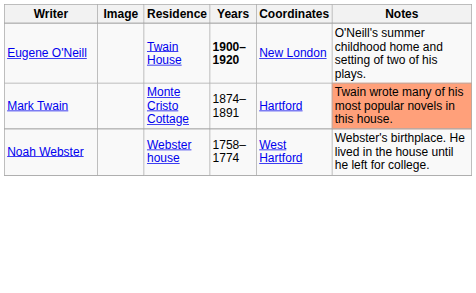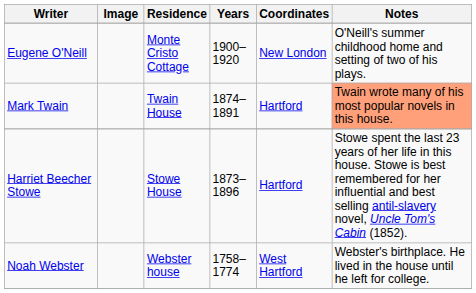Eugene O'Neill | Residence: Twain House -> Monte Cristo Cottage
Eugene O'Neill | Years: bold -> normal
Mark Twain | Residence: Monte Cristo Cottage -> Twain House
+ row: Harriet Beecher Stowe | Stowe House | 1873–1896 | Hartford | Stowe spent the last 23 years of her life in this house. Stowe is best remembered for her influential and best selling antil-slavery novel, Uncle Tom's Cabin (1852).
